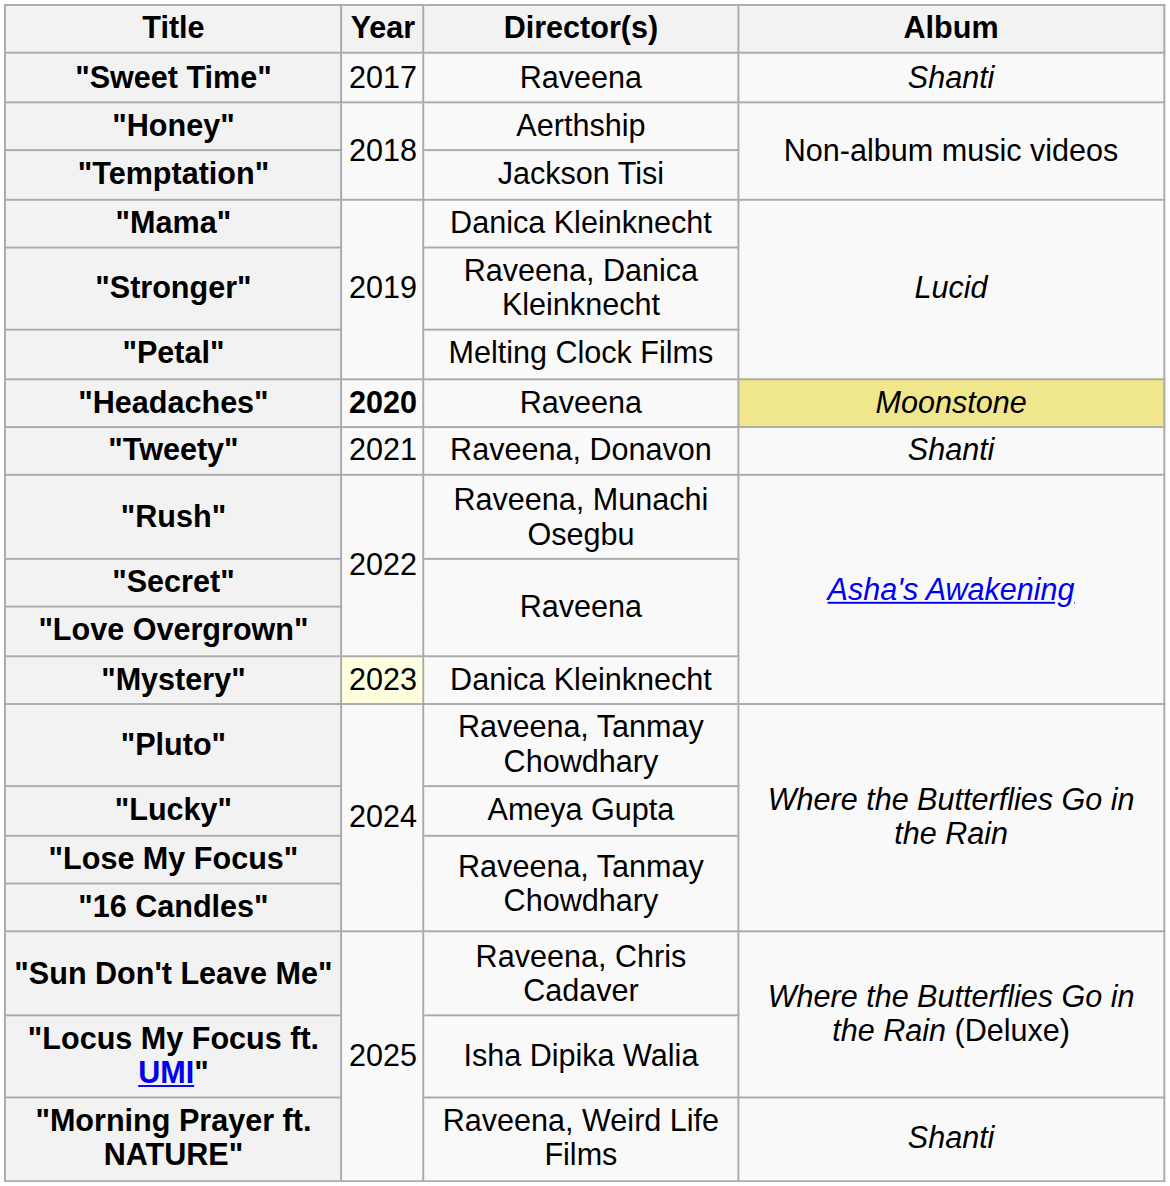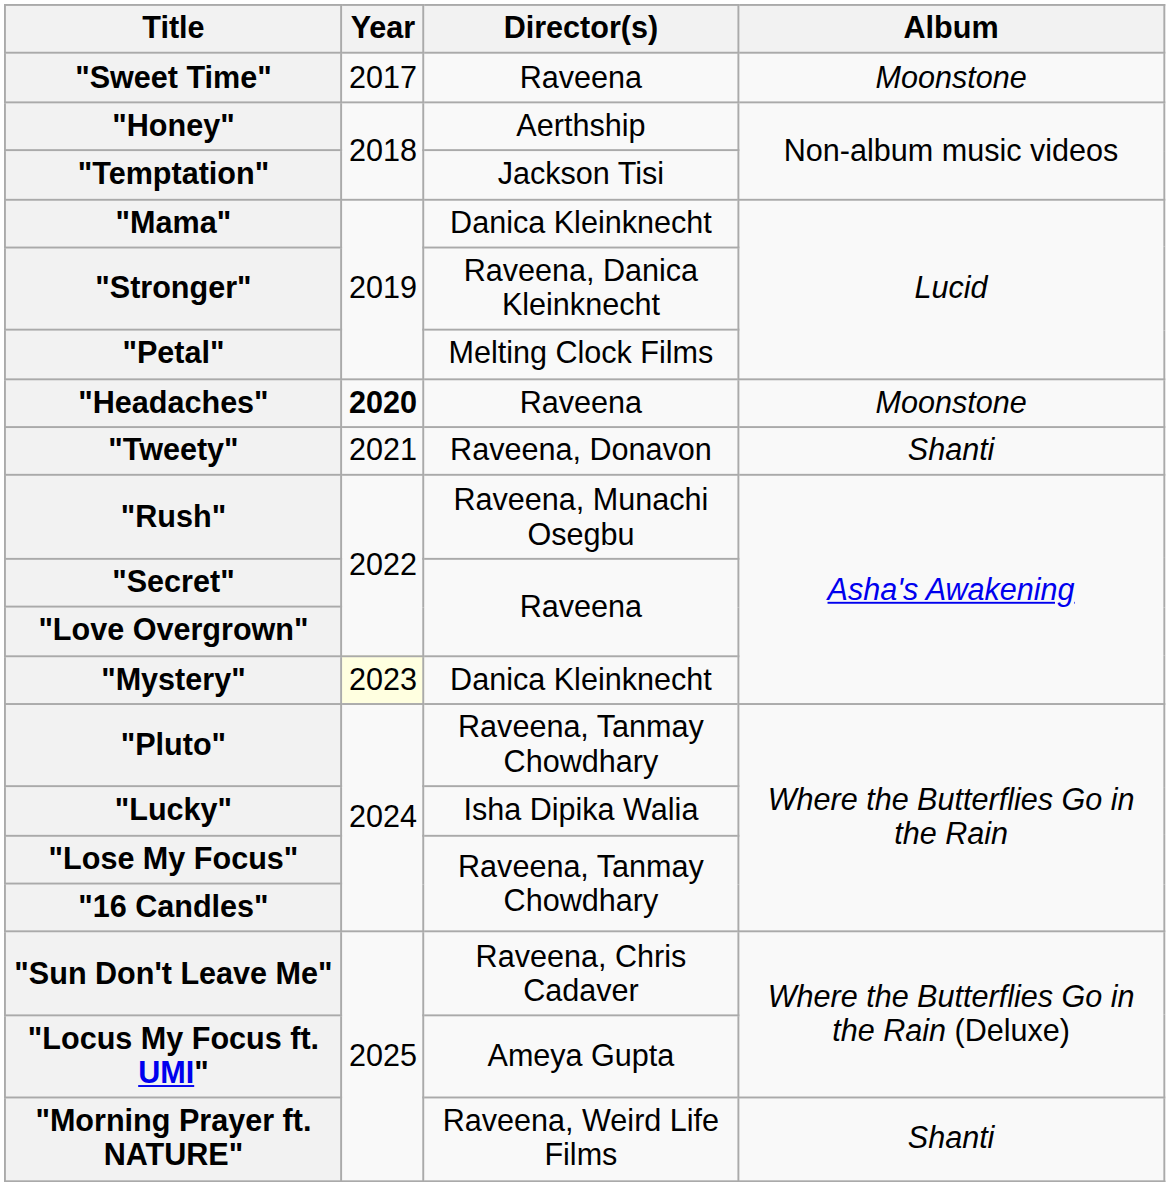"Sweet Time" | Album: Shanti -> Moonstone
"Headaches" | Album: khaki background -> no background
"Lucky" | Director(s): Ameya Gupta -> Isha Dipika Walia
"Locus My Focus ft. UMI" | Director(s): Isha Dipika Walia -> Ameya Gupta
